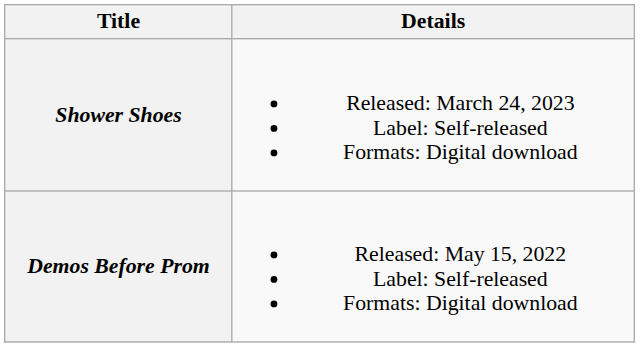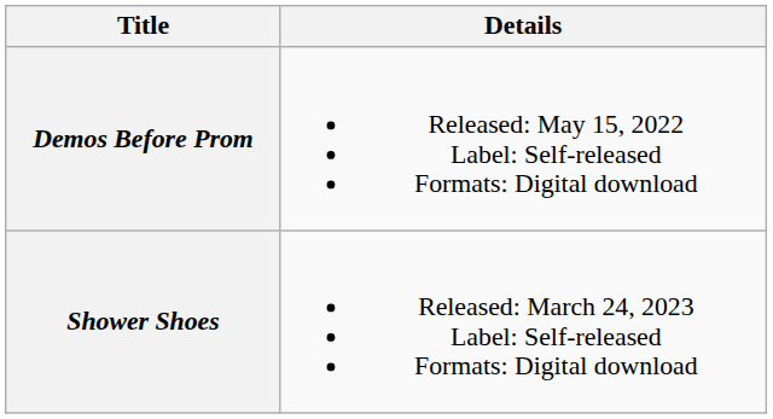rows swapped: Demos Before Prom <-> Shower Shoes
